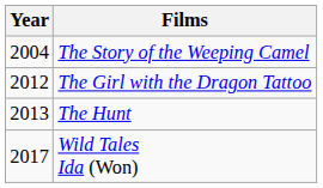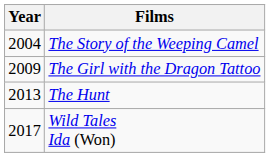The Girl with the Dragon Tattoo | Year: 2012 -> 2009
